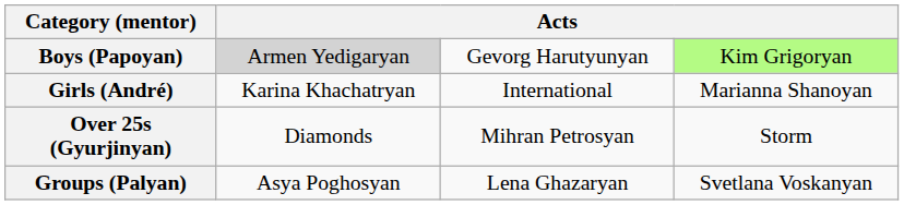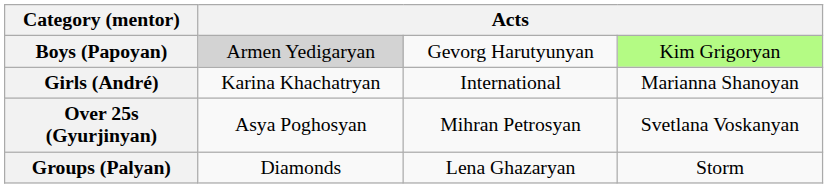Over 25s (Gyurjinyan) | column 2: Diamonds -> Asya Poghosyan
Over 25s (Gyurjinyan) | column 4: Storm -> Svetlana Voskanyan
Groups (Palyan) | column 2: Asya Poghosyan -> Diamonds
Groups (Palyan) | column 4: Svetlana Voskanyan -> Storm
